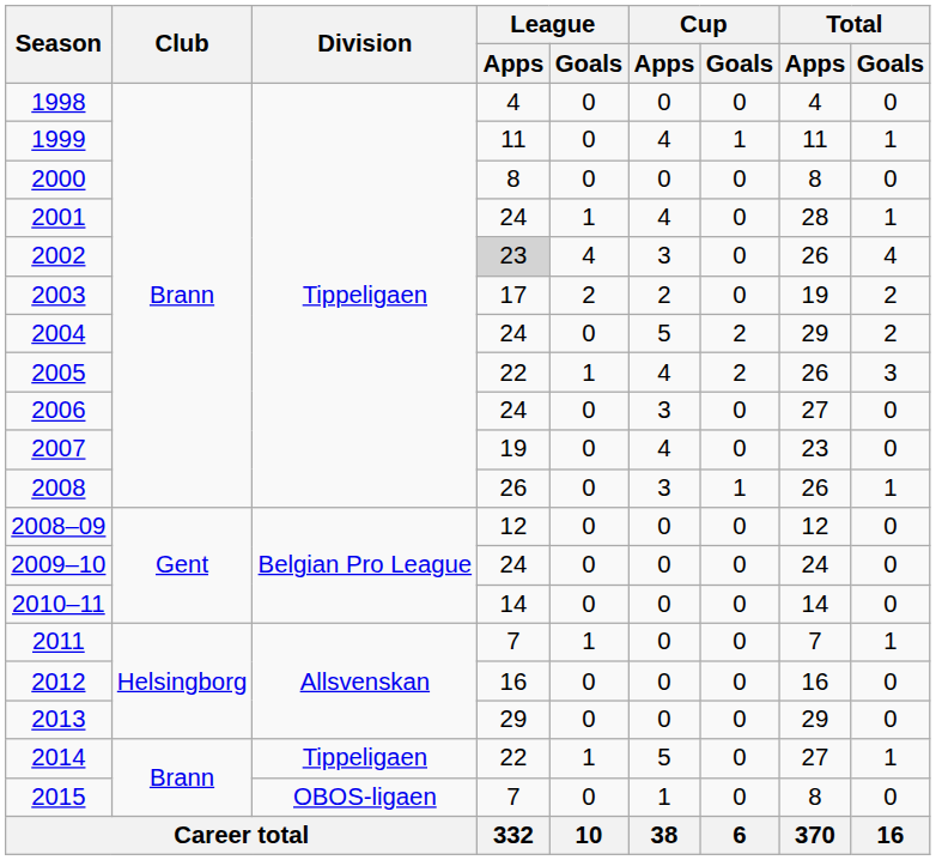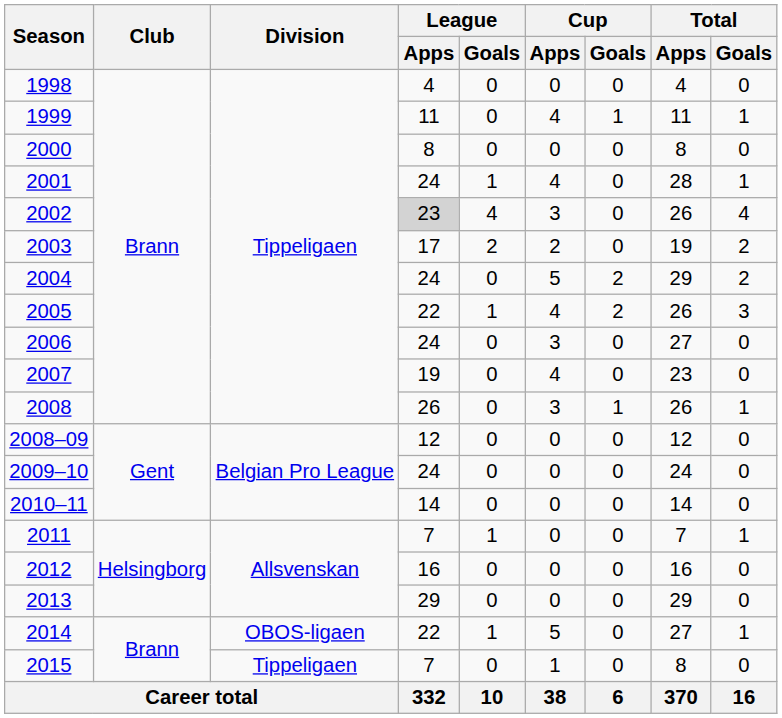2014 | Division: Tippeligaen -> OBOS-ligaen
2015 | Division: OBOS-ligaen -> Tippeligaen
